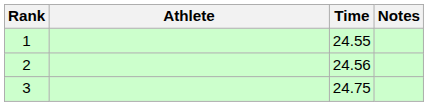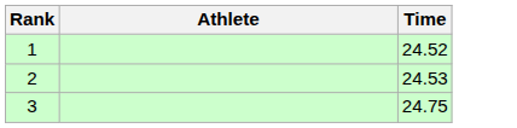- column: Notes
1 | Time: 24.55 -> 24.52
2 | Time: 24.56 -> 24.53
